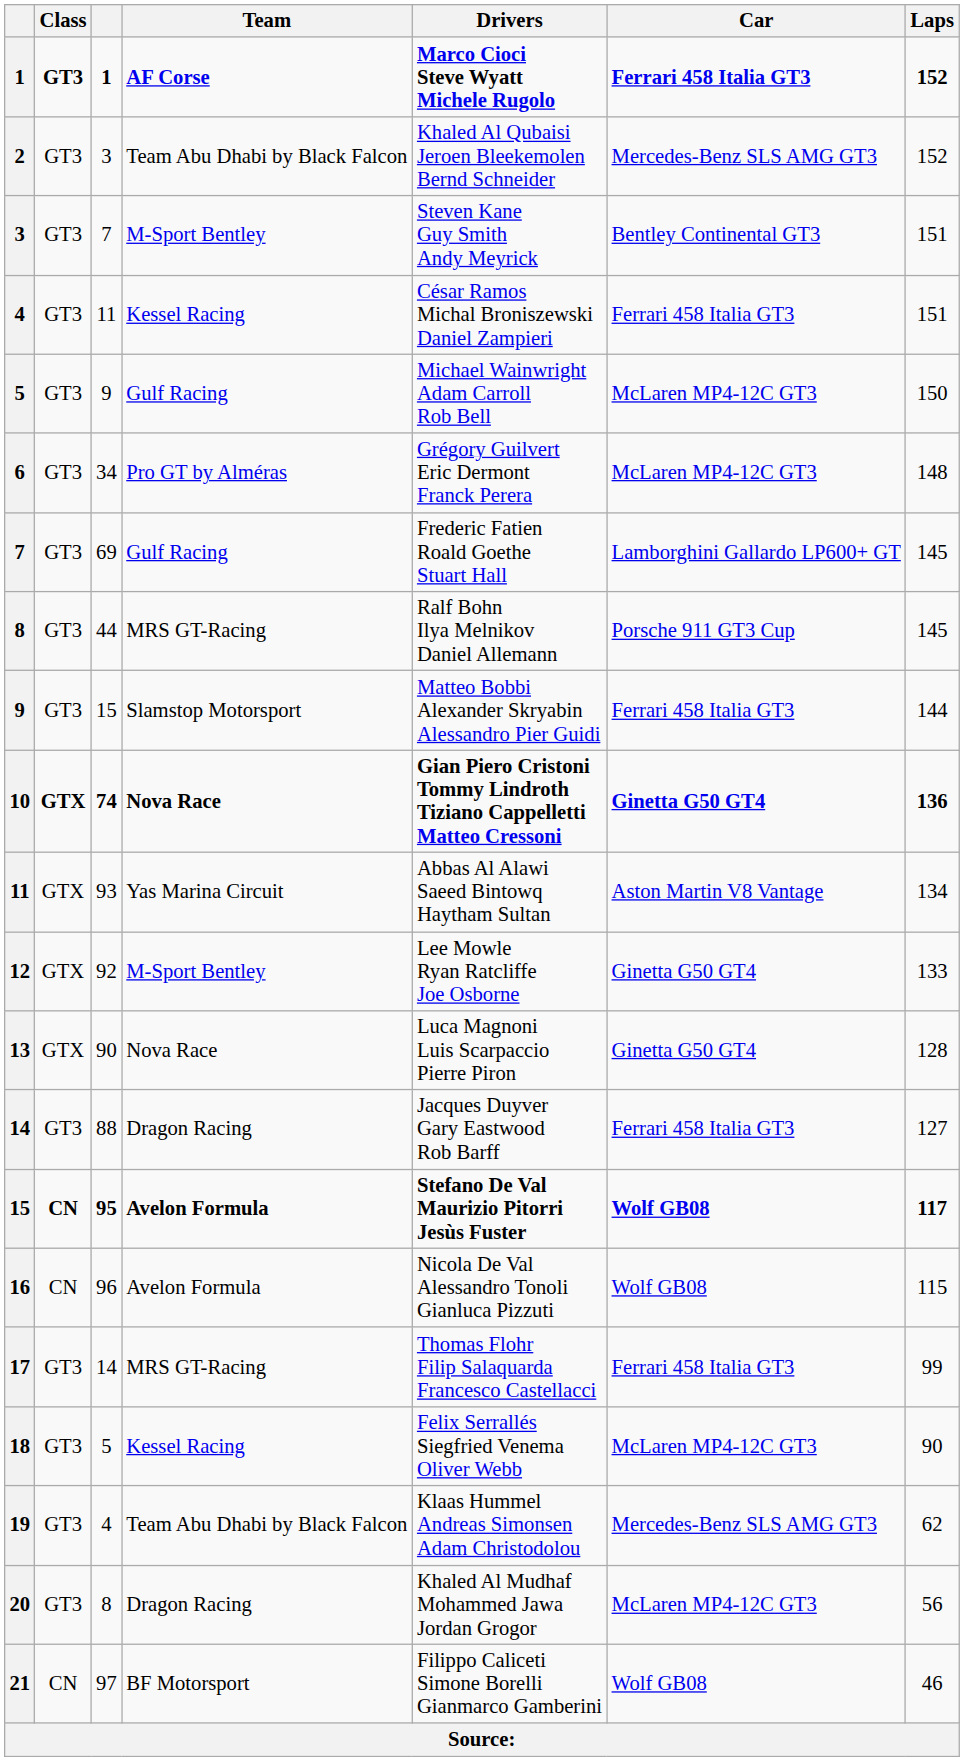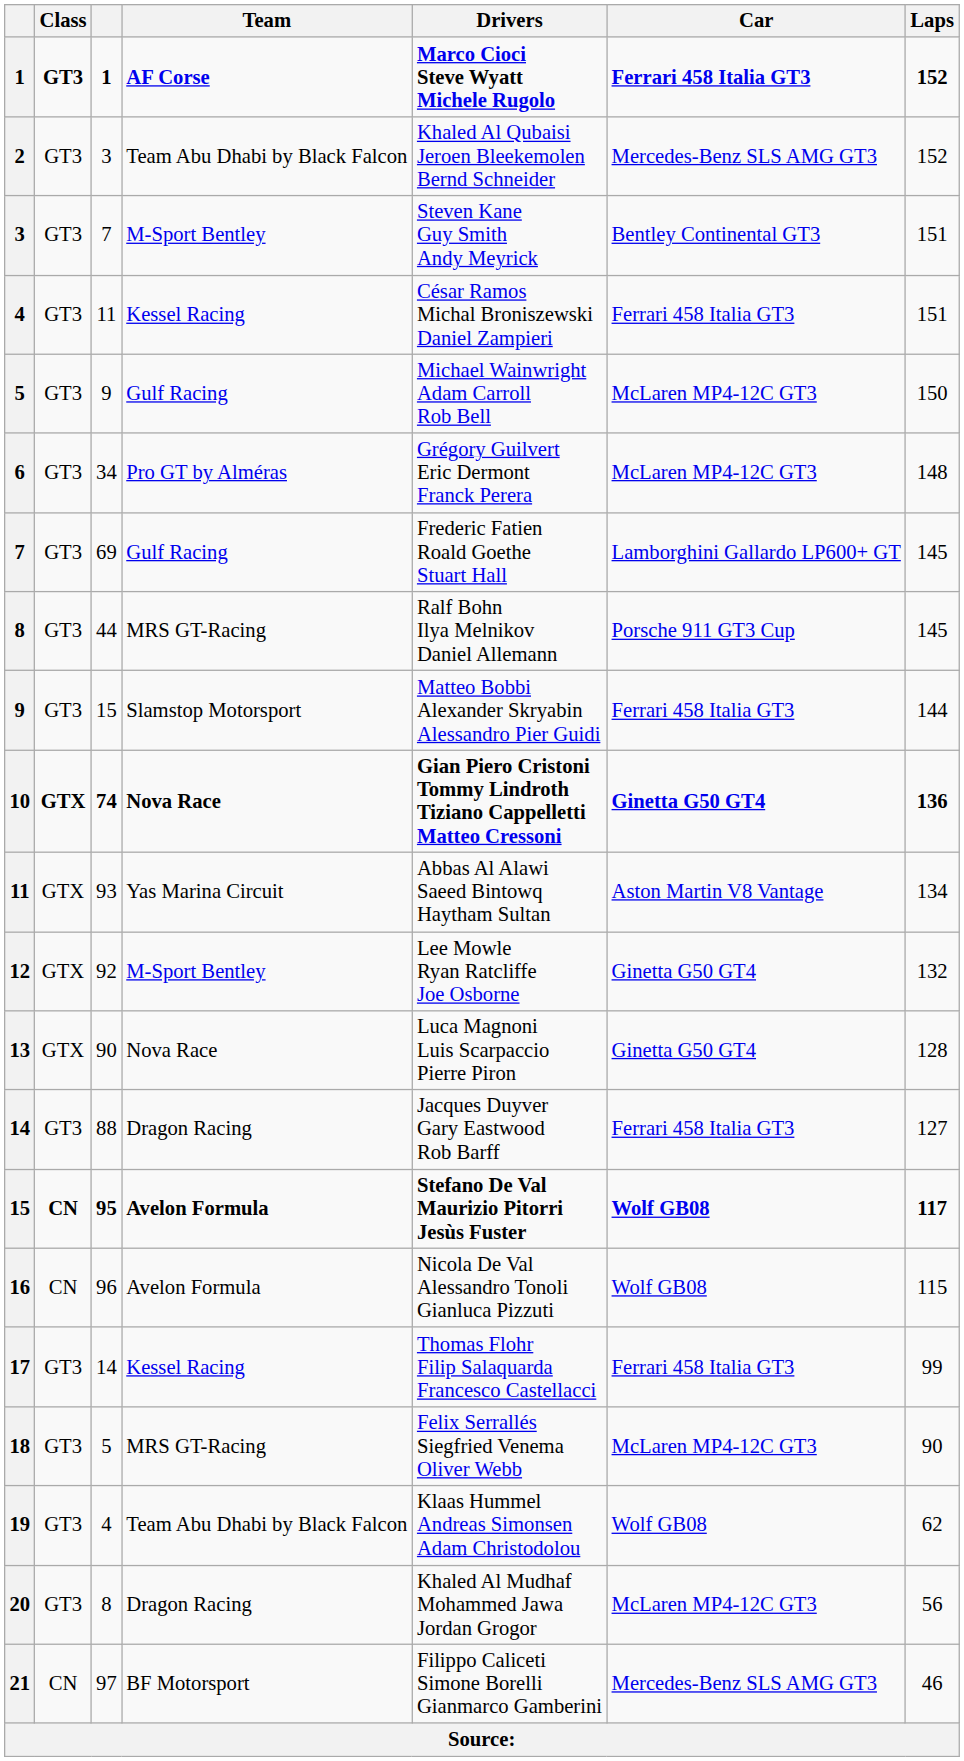12 | Laps: 133 -> 132
17 | Team: MRS GT-Racing -> Kessel Racing
18 | Team: Kessel Racing -> MRS GT-Racing
19 | Car: Mercedes-Benz SLS AMG GT3 -> Wolf GB08
21 | Car: Wolf GB08 -> Mercedes-Benz SLS AMG GT3
